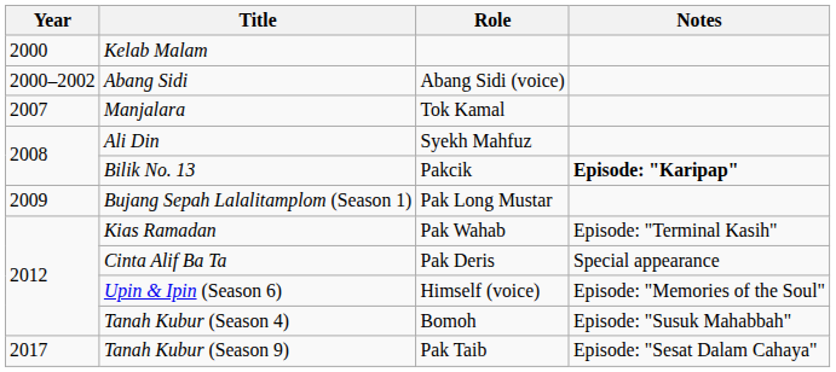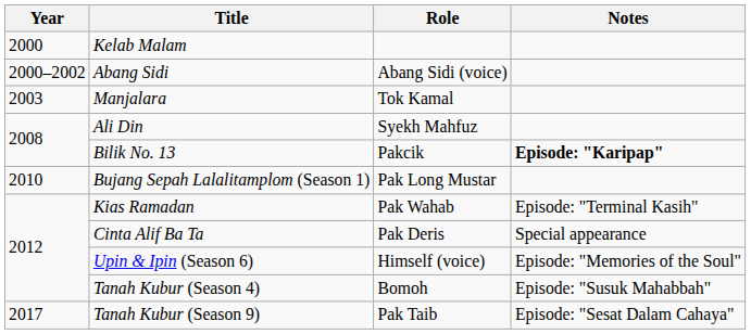Manjalara | Year: 2007 -> 2003
Bujang Sepah Lalalitamplom (Season 1) | Year: 2009 -> 2010
